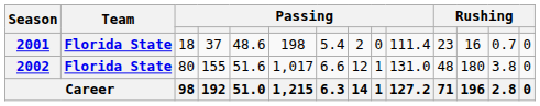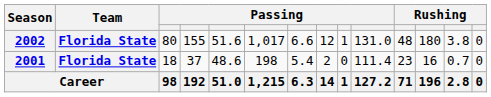rows swapped: 2001 <-> 2002
